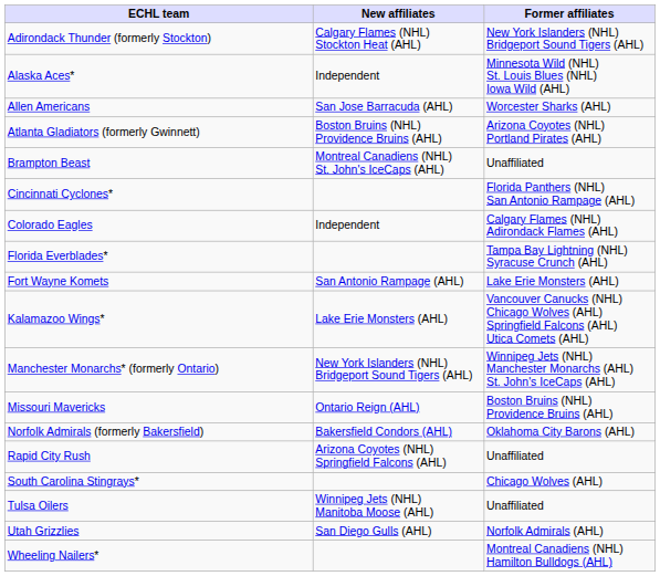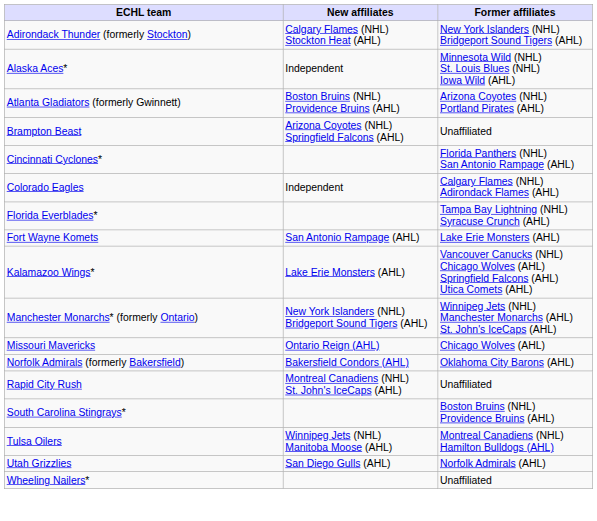- row: Allen Americans | San Jose Barracuda (AHL) | Worcester Sharks (AHL)
Brampton Beast | New affiliates: Montreal Canadiens (NHL) St. John's IceCaps (AHL) -> Arizona Coyotes (NHL) Springfield Falcons (AHL)
Missouri Mavericks | Former affiliates: Boston Bruins (NHL) Providence Bruins (AHL) -> Chicago Wolves (AHL)
Rapid City Rush | New affiliates: Arizona Coyotes (NHL) Springfield Falcons (AHL) -> Montreal Canadiens (NHL) St. John's IceCaps (AHL)
South Carolina Stingrays* | Former affiliates: Chicago Wolves (AHL) -> Boston Bruins (NHL) Providence Bruins (AHL)
Tulsa Oilers | Former affiliates: Unaffiliated -> Montreal Canadiens (NHL) Hamilton Bulldogs (AHL)
Wheeling Nailers* | Former affiliates: Montreal Canadiens (NHL) Hamilton Bulldogs (AHL) -> Unaffiliated
